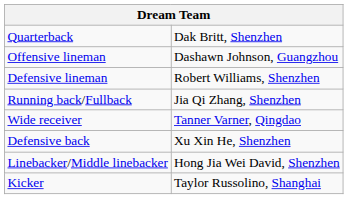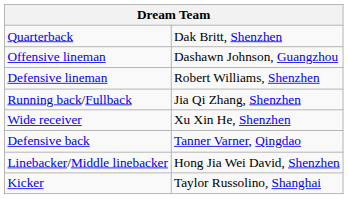Wide receiver | column 2: Tanner Varner, Qingdao -> Xu Xin He, Shenzhen
Defensive back | column 2: Xu Xin He, Shenzhen -> Tanner Varner, Qingdao
